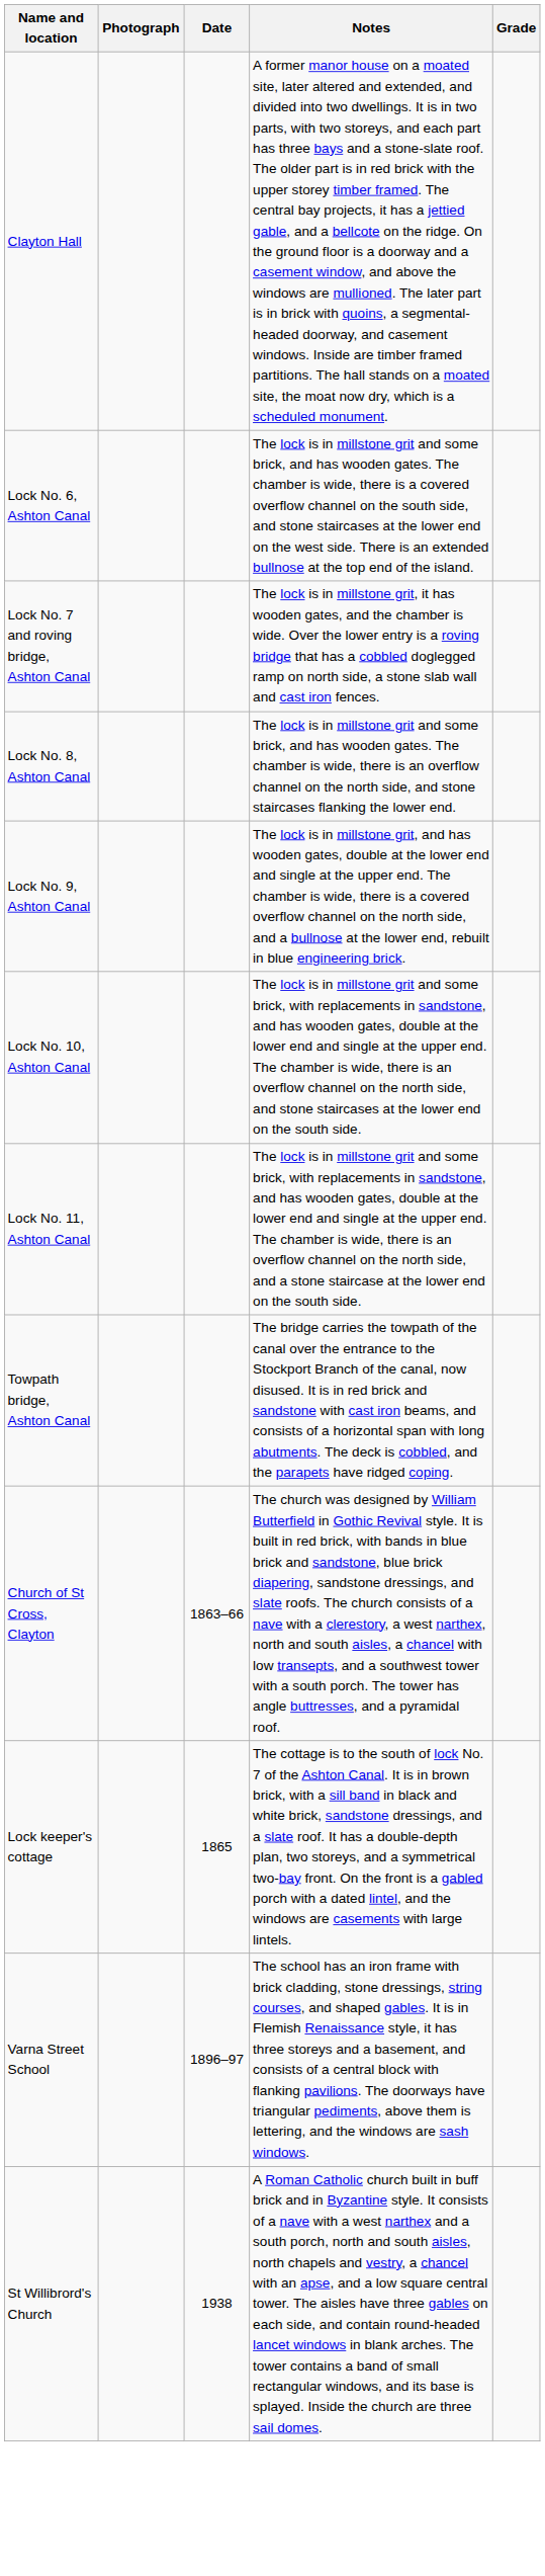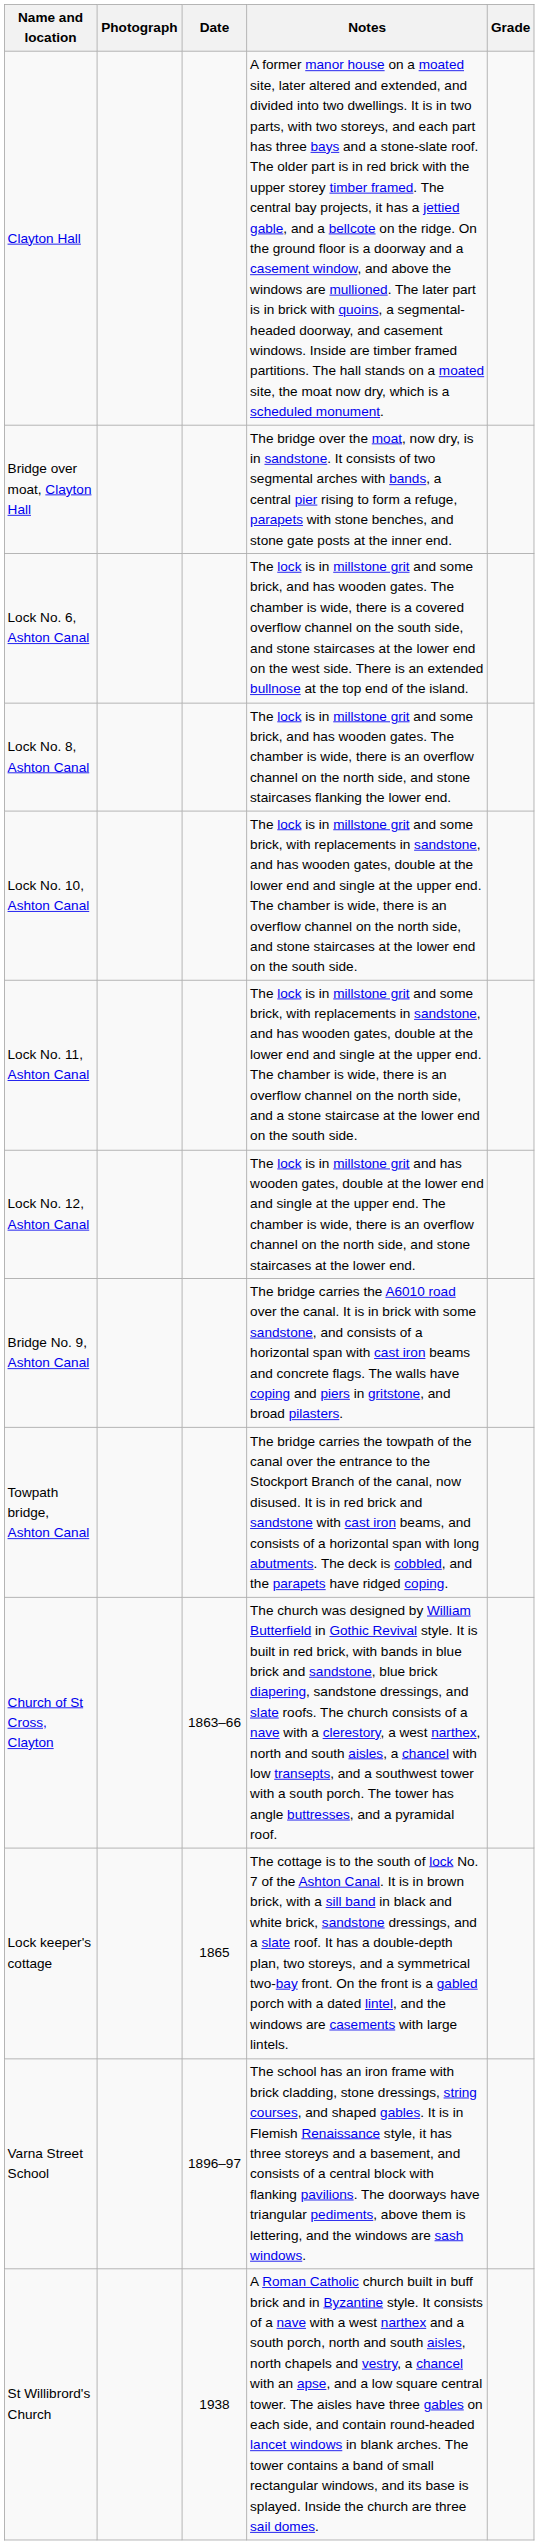+ row: Bridge over moat, Clayton Hall | The bridge over the moat, now dry, is in sandstone. It consists of two segmental arches with bands, a central pier rising to form a refuge, parapets with stone benches, and stone gate posts at the inner end.
- row: Lock No. 7 and roving bridge, Ashton Canal | The lock is in millstone grit, it has wooden gates, and the chamber is wide. Over the lower entry is a roving bridge that has a cobbled doglegged ramp on north side, a stone slab wall and cast iron fences.
- row: Lock No. 9, Ashton Canal | The lock is in millstone grit, and has wooden gates, double at the lower end and single at the upper end. The chamber is wide, there is a covered overflow channel on the north side, and a bullnose at the lower end, rebuilt in blue engineering brick.
+ row: Lock No. 12, Ashton Canal | The lock is in millstone grit and has wooden gates, double at the lower end and single at the upper end. The chamber is wide, there is an overflow channel on the north side, and stone staircases at the lower end.
+ row: Bridge No. 9, Ashton Canal | The bridge carries the A6010 road over the canal. It is in brick with some sandstone, and consists of a horizontal span with cast iron beams and concrete flags. The walls have coping and piers in gritstone, and broad pilasters.
